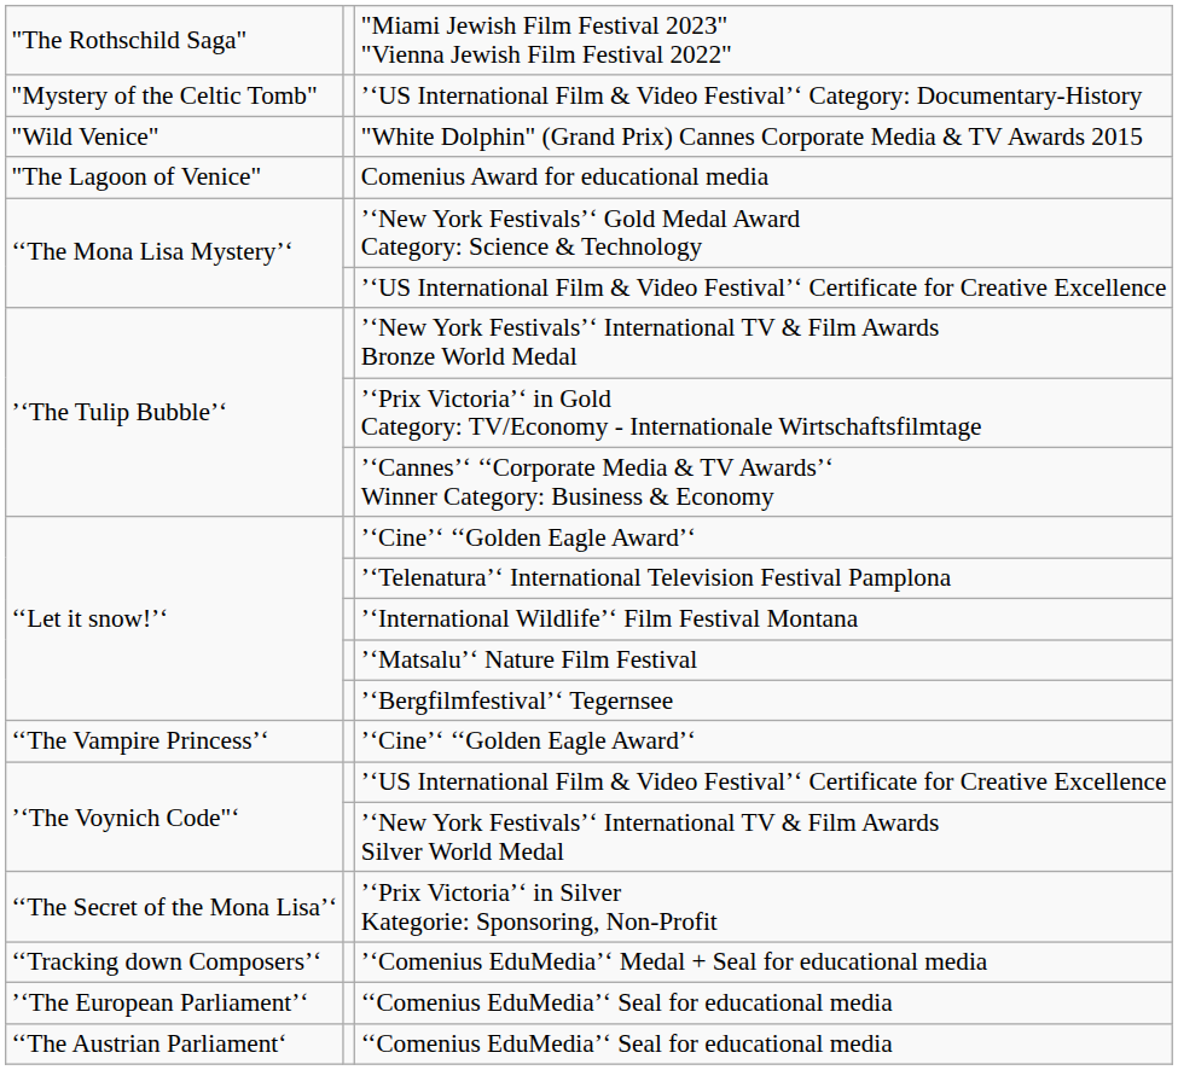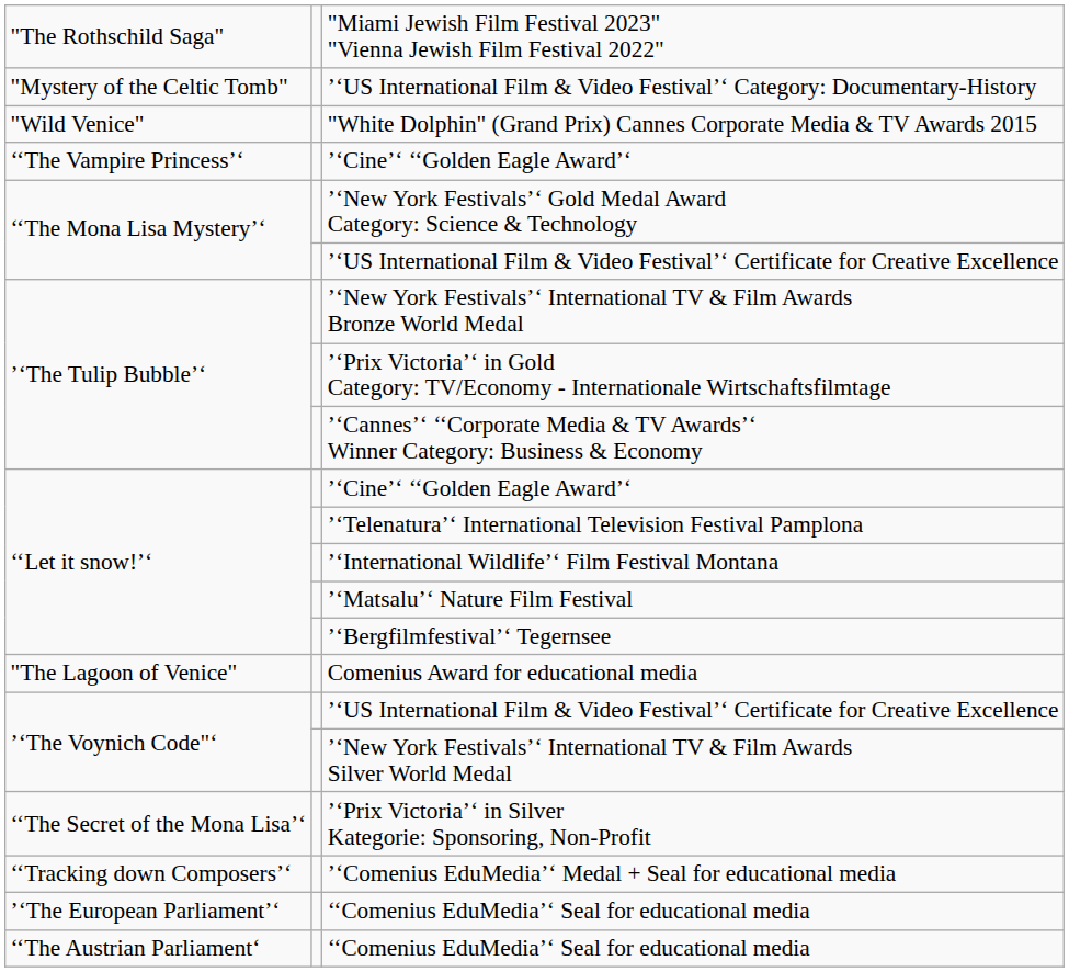rows swapped: Comenius Award for educational media <-> ‘‘The Vampire Princess’‘ / ’‘Cine’‘ ‘‘Golden Eagle Award’‘
